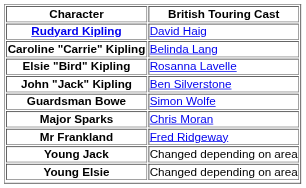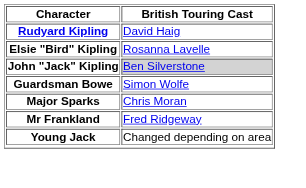- row: Caroline "Carrie" Kipling | Belinda Lang
John "Jack" Kipling | British Touring Cast: no background -> lightgrey background
- row: Young Elsie | Changed depending on area
